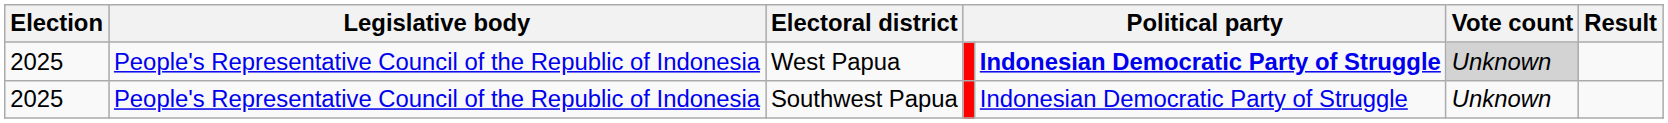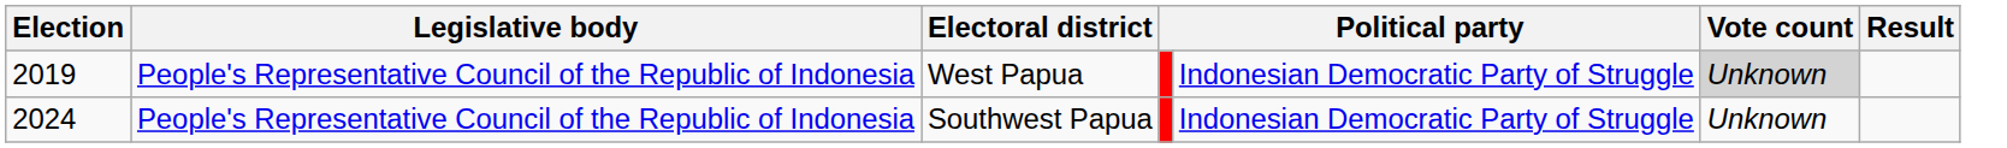West Papua | Election: 2025 -> 2019
West Papua | column 5: bold -> normal
Southwest Papua | Election: 2025 -> 2024
